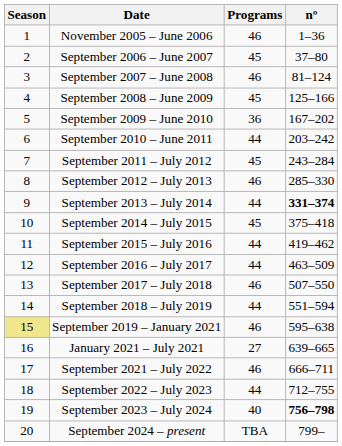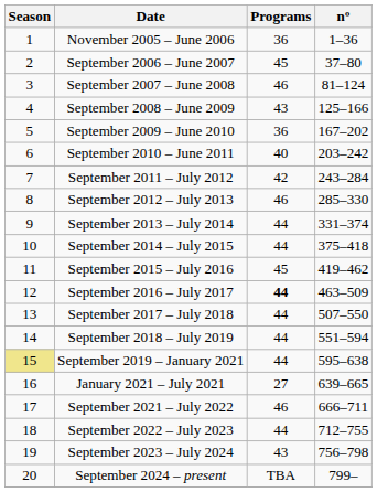November 2005 – June 2006 | Programs: 46 -> 36
September 2008 – June 2009 | Programs: 45 -> 43
September 2010 – June 2011 | Programs: 44 -> 40
September 2011 – July 2012 | Programs: 45 -> 42
September 2013 – July 2014 | nº: bold -> normal
September 2014 – July 2015 | Programs: 45 -> 44
September 2015 – July 2016 | Programs: 44 -> 45
September 2016 – July 2017 | Programs: normal -> bold
September 2017 – July 2018 | Programs: 46 -> 44
September 2019 – January 2021 | Programs: 46 -> 44
September 2023 – July 2024 | Programs: 40 -> 43
September 2023 – July 2024 | nº: bold -> normal
